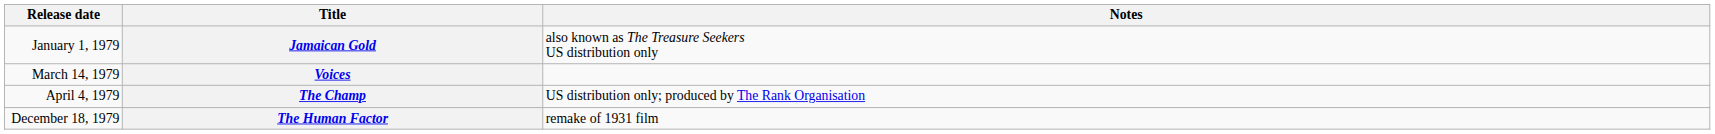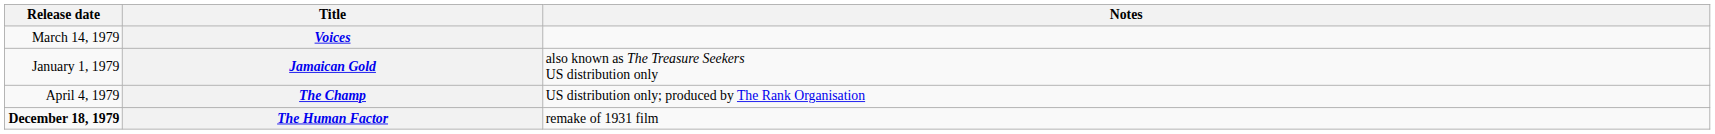rows swapped: Jamaican Gold <-> Voices
The Human Factor | Release date: normal -> bold
